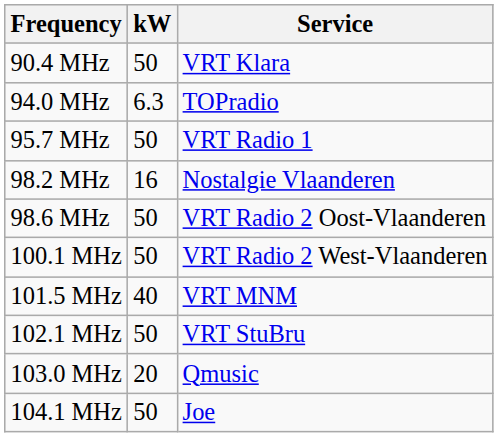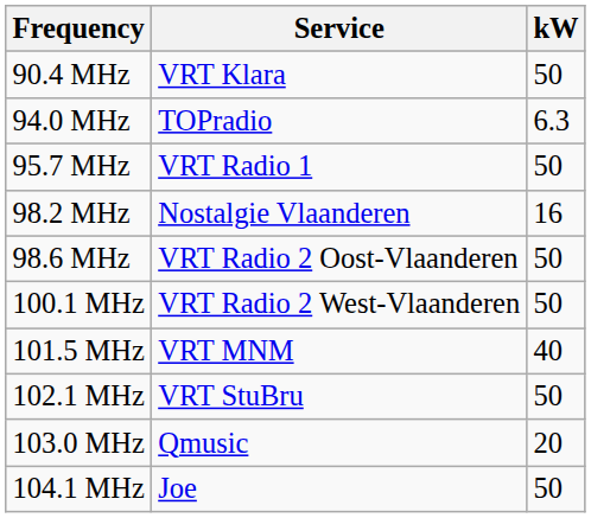columns swapped: kW <-> Service
